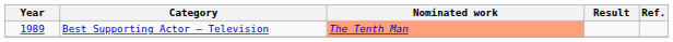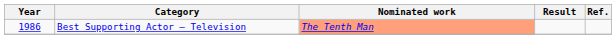Best Supporting Actor – Television | Year: 1989 -> 1986
